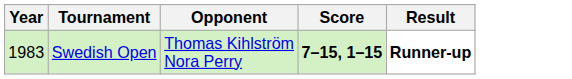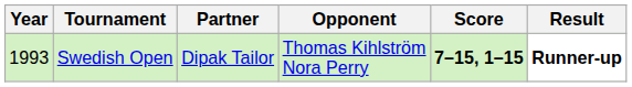+ column: Partner | Dipak Tailor
Swedish Open | Year: 1983 -> 1993
